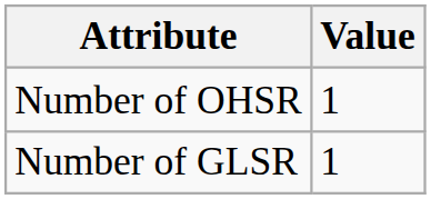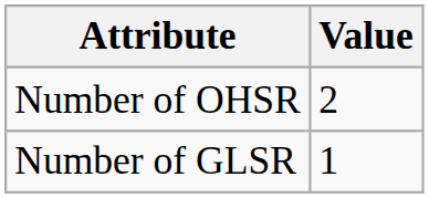Number of OHSR | Value: 1 -> 2
